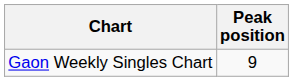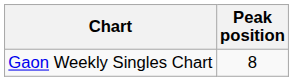Gaon Weekly Singles Chart | Peak position: 9 -> 8
